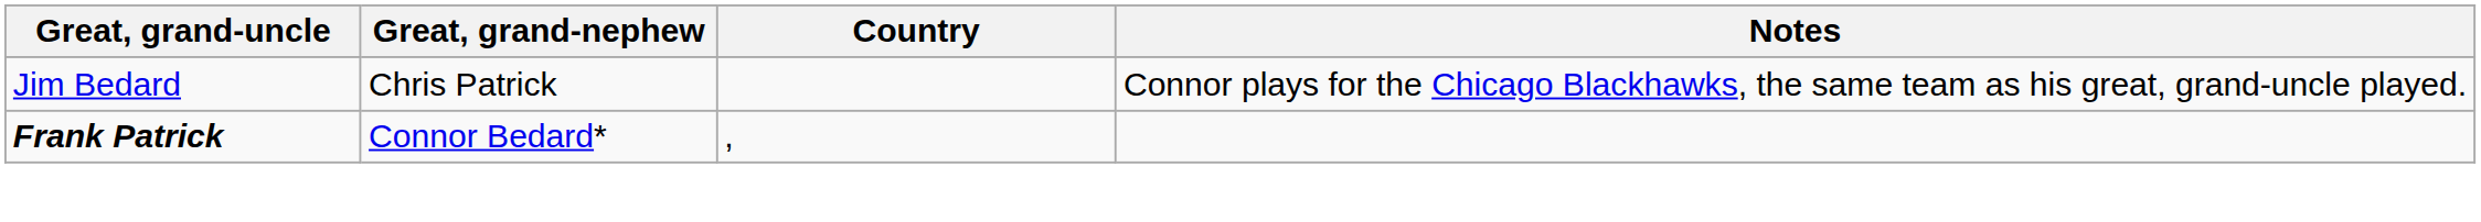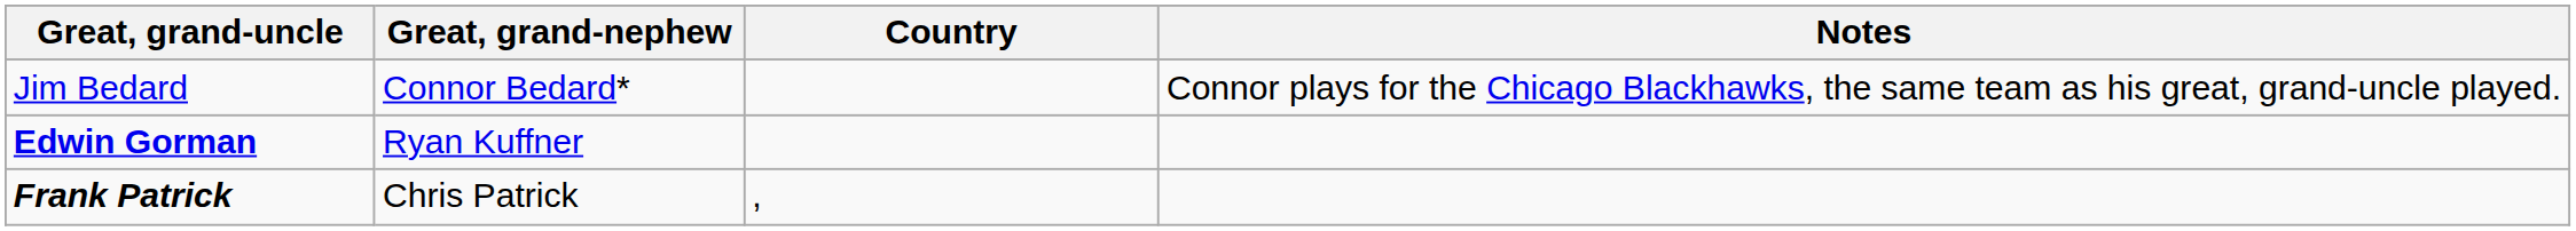Jim Bedard | Great, grand-nephew: Chris Patrick -> Connor Bedard*
+ row: Edwin Gorman | Ryan Kuffner
Frank Patrick | Great, grand-nephew: Connor Bedard* -> Chris Patrick
